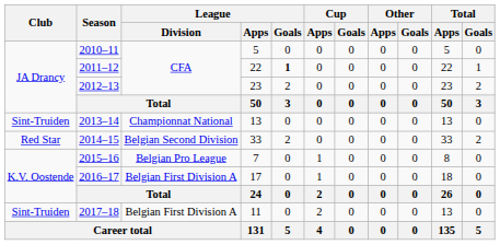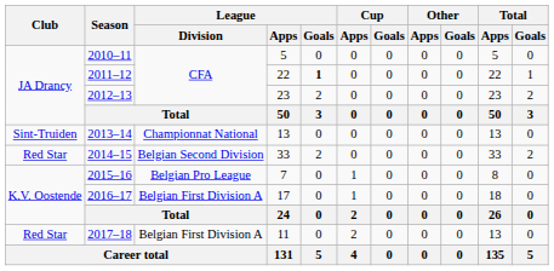2017–18 | Club: Sint-Truiden -> Red Star
